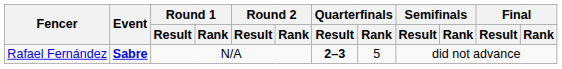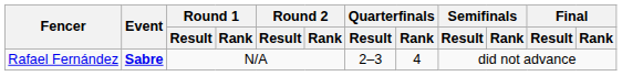Rafael Fernández | Quarterfinals / Result: bold -> normal
Rafael Fernández | Quarterfinals / Rank: 5 -> 4
